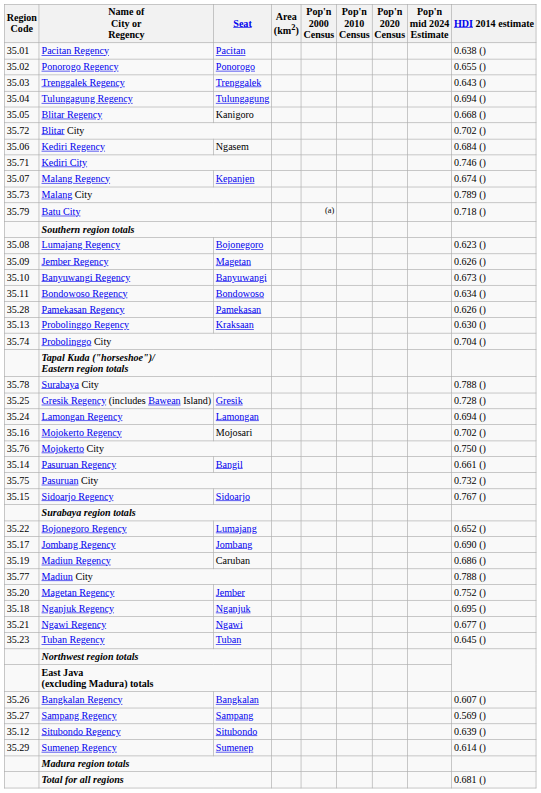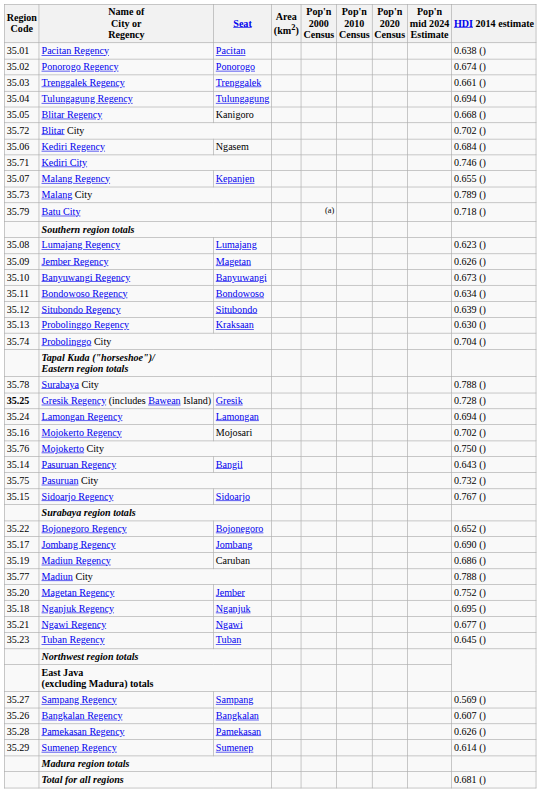Ponorogo Regency | HDI 2014 estimate: 0.655 () -> 0.674 ()
Trenggalek Regency | HDI 2014 estimate: 0.643 () -> 0.661 ()
Malang Regency | HDI 2014 estimate: 0.674 () -> 0.655 ()
Lumajang Regency | Seat: Bojonegoro -> Lumajang
rows swapped: Situbondo Regency <-> Pamekasan Regency
Gresik Regency (includes Bawean Island) | Region Code: normal -> bold
Pasuruan Regency | HDI 2014 estimate: 0.661 () -> 0.643 ()
Bojonegoro Regency | Seat: Lumajang -> Bojonegoro
rows swapped: Bangkalan Regency <-> Sampang Regency
